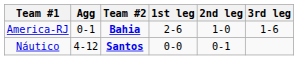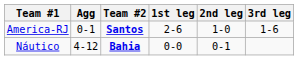America-RJ | Team #2: Bahia -> Santos
Náutico | Team #2: Santos -> Bahia
